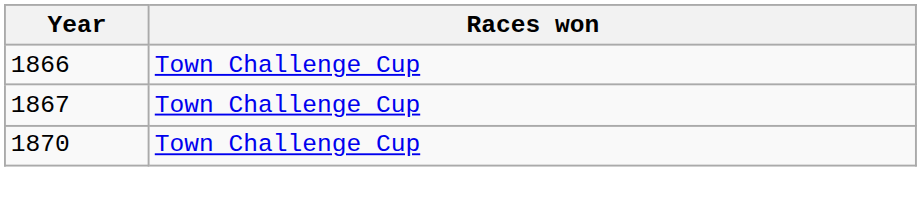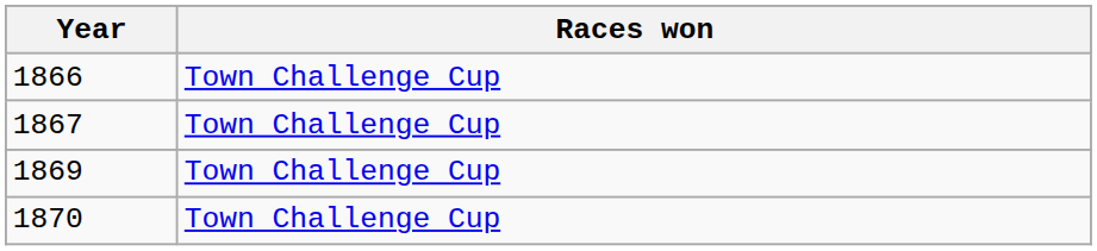+ row: 1869 | Town Challenge Cup
